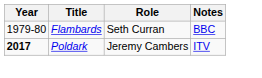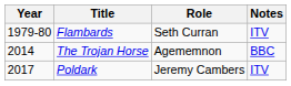Flambards | Notes: BBC -> ITV
+ row: 2014 | The Trojan Horse | Agememnon | BBC
Poldark | Year: bold -> normal
